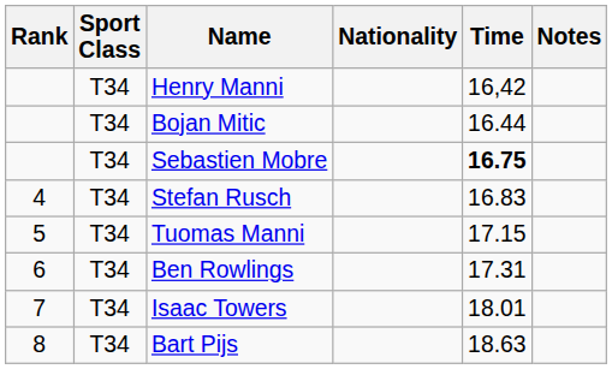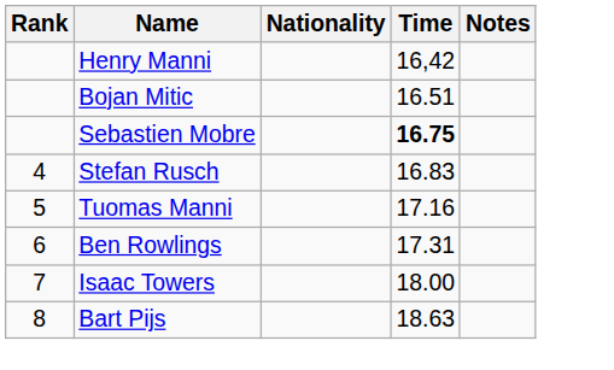- column: Sport Class | T34 | T34 | T34 | T34 | T34 | T34 | T34 | T34
Bojan Mitic | Time: 16.44 -> 16.51
Tuomas Manni | Time: 17.15 -> 17.16
Isaac Towers | Time: 18.01 -> 18.00
